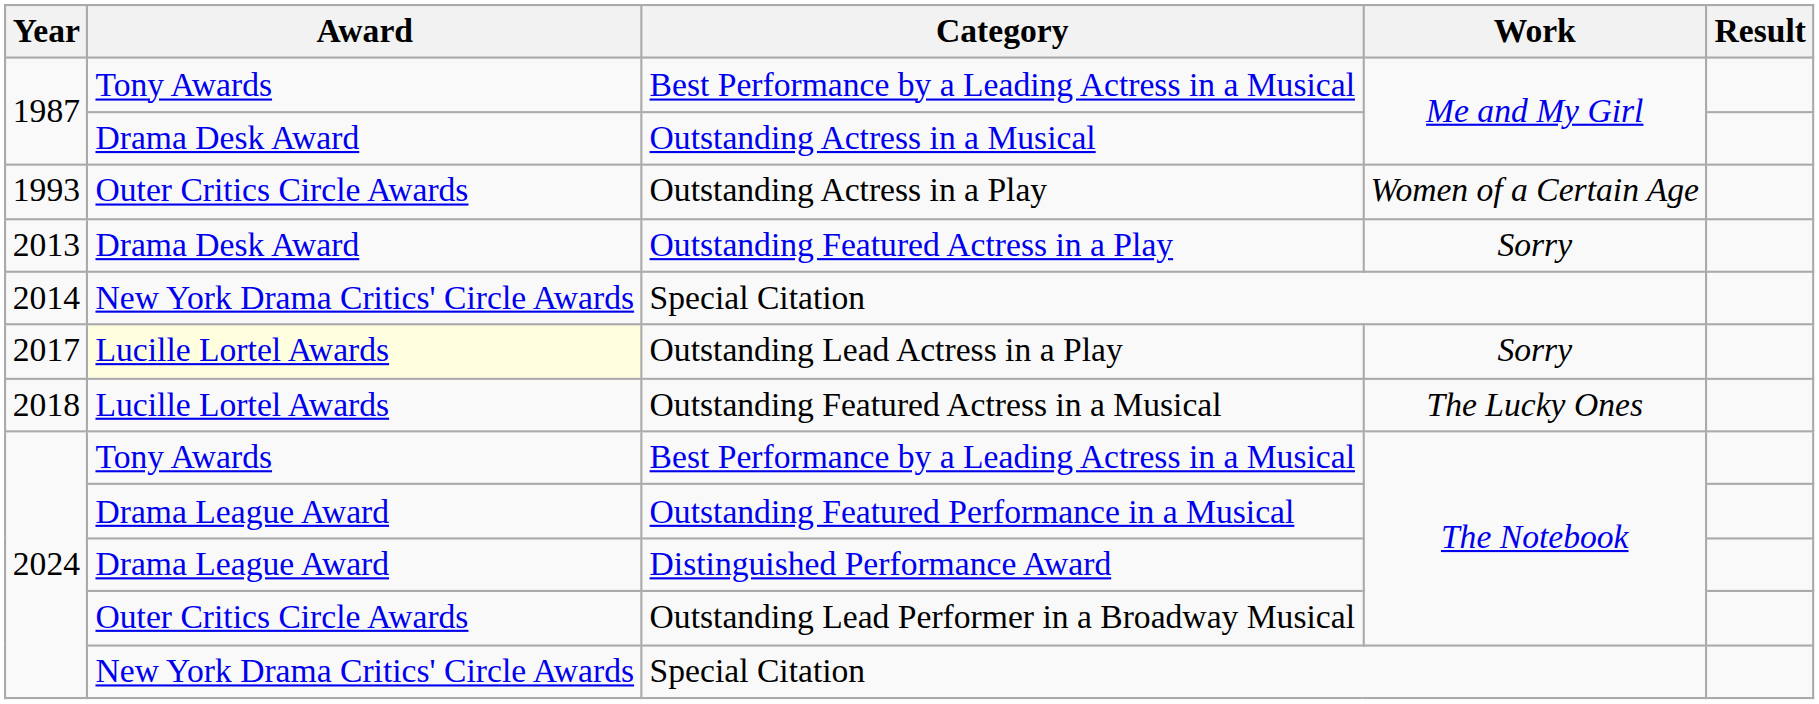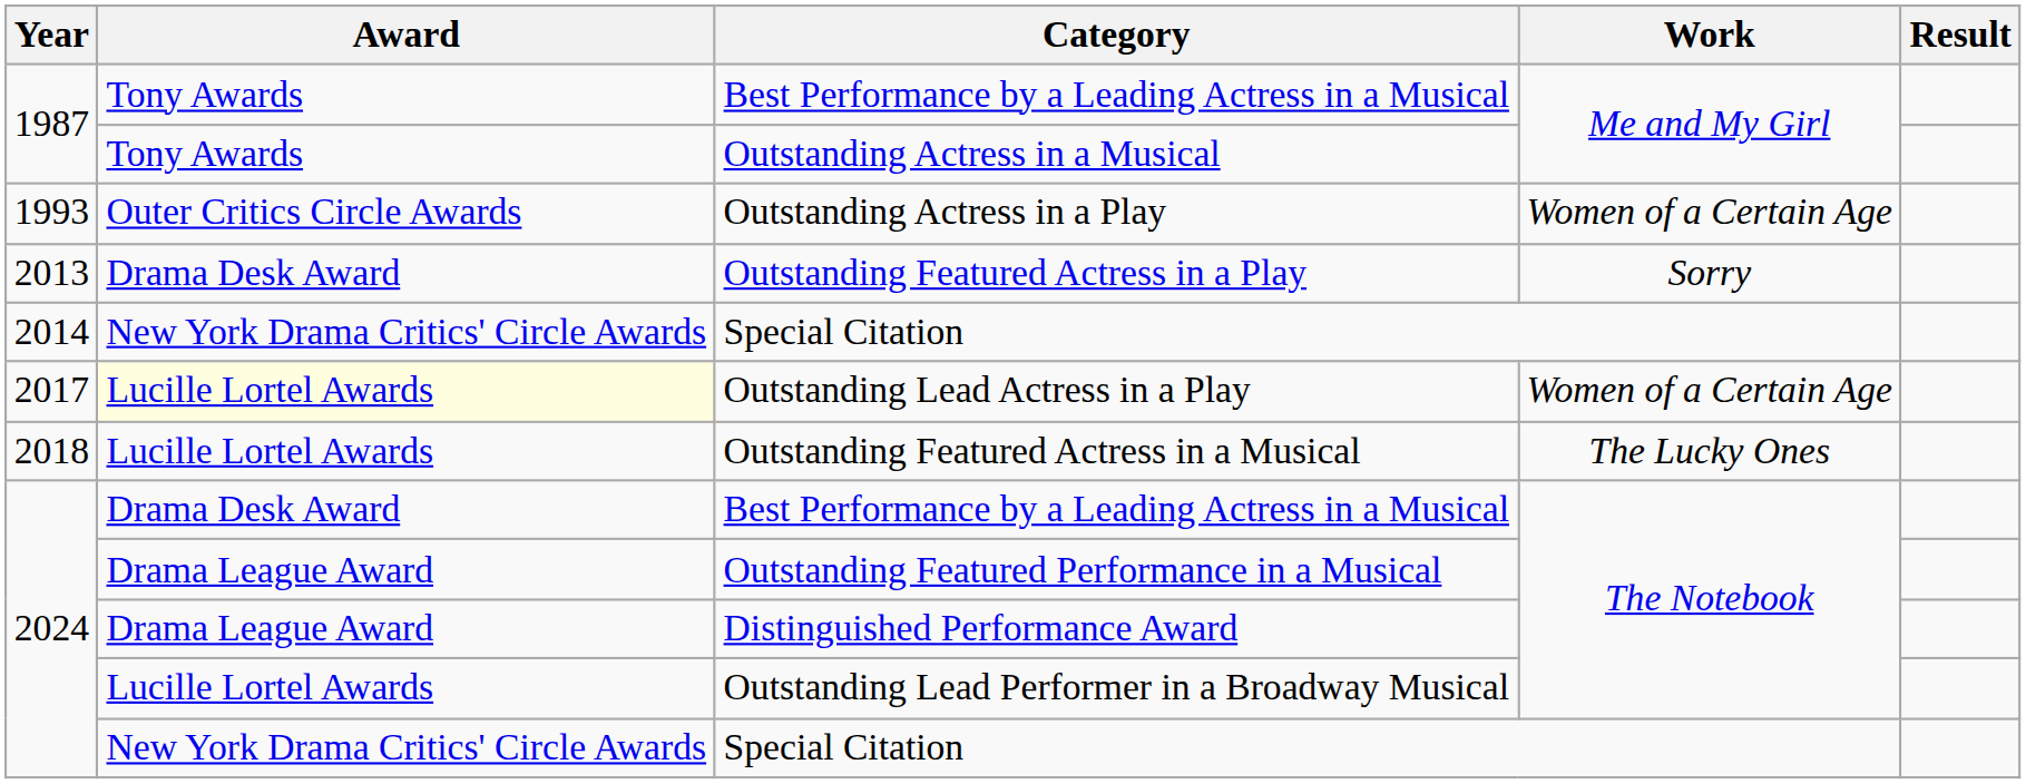Outstanding Actress in a Musical | Award: Drama Desk Award -> Tony Awards
Outstanding Lead Actress in a Play | Work: Sorry -> Women of a Certain Age
2024 / Best Performance by a Leading Actress in a Musical | Award: Tony Awards -> Drama Desk Award
Outstanding Lead Performer in a Broadway Musical | Award: Outer Critics Circle Awards -> Lucille Lortel Awards
